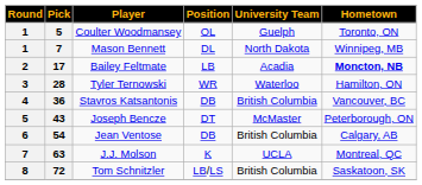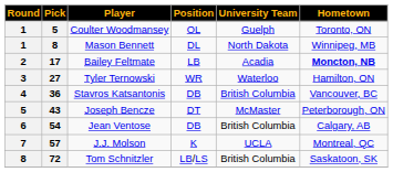Mason Bennett | Pick: 7 -> 8
Tyler Ternowski | Pick: 28 -> 27
J.J. Molson | Pick: 63 -> 57
